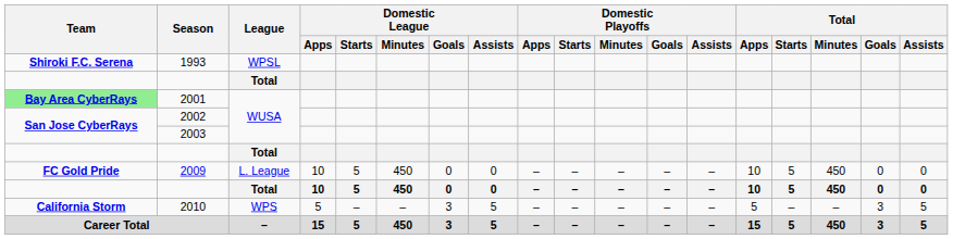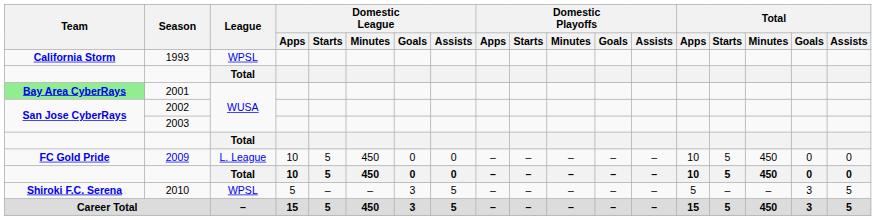1993 | Team: Shiroki F.C. Serena -> California Storm
2010 | Team: California Storm -> Shiroki F.C. Serena
2010 | League: WPS -> WPSL
